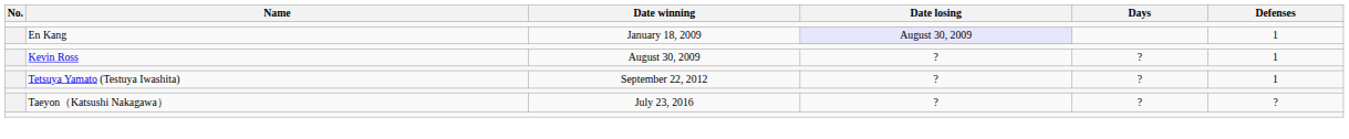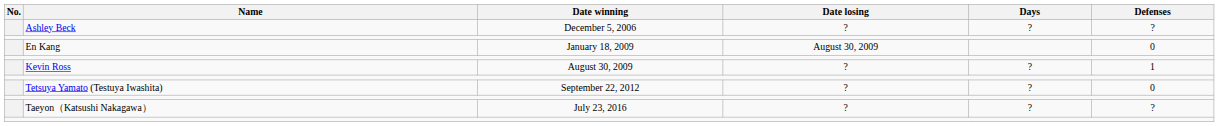+ row: Ashley Beck | December 5, 2006 | ? | ? | ?
En Kang | Date losing: lavender background -> no background
En Kang | Defenses: 1 -> 0
Tetsuya Yamato (Testuya Iwashita) | Defenses: 1 -> 0
